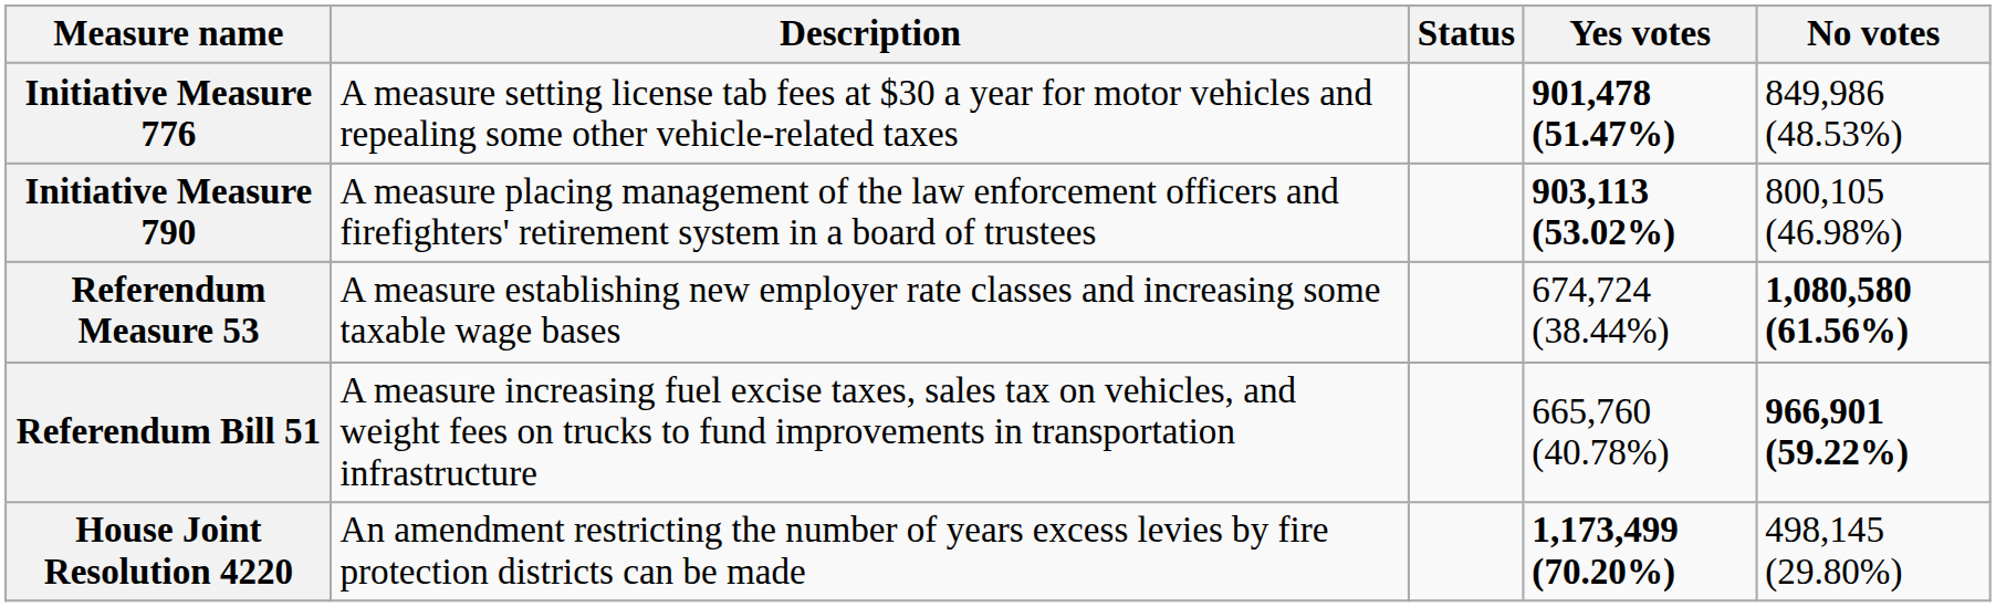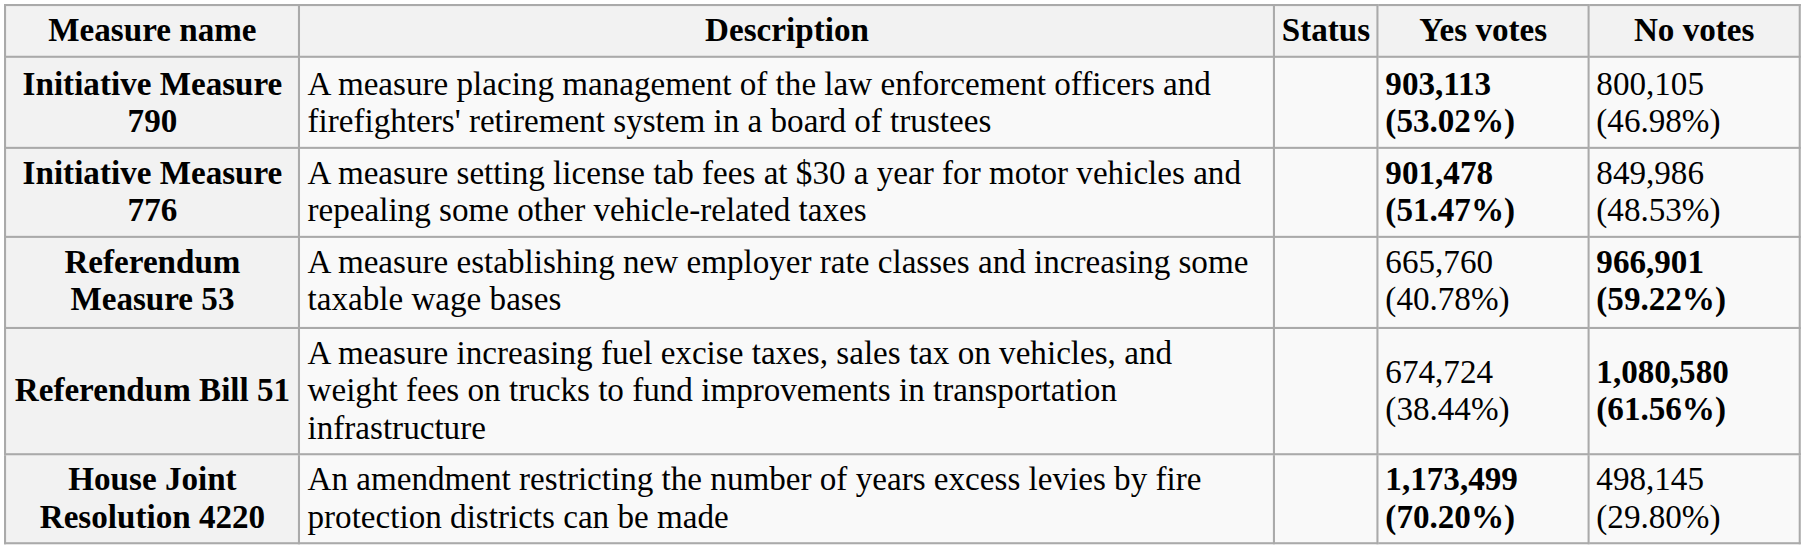rows swapped: Initiative Measure 776 <-> Initiative Measure 790
Referendum Measure 53 | Yes votes: 674,724 (38.44%) -> 665,760 (40.78%)
Referendum Measure 53 | No votes: 1,080,580 (61.56%) -> 966,901 (59.22%)
Referendum Bill 51 | Yes votes: 665,760 (40.78%) -> 674,724 (38.44%)
Referendum Bill 51 | No votes: 966,901 (59.22%) -> 1,080,580 (61.56%)
